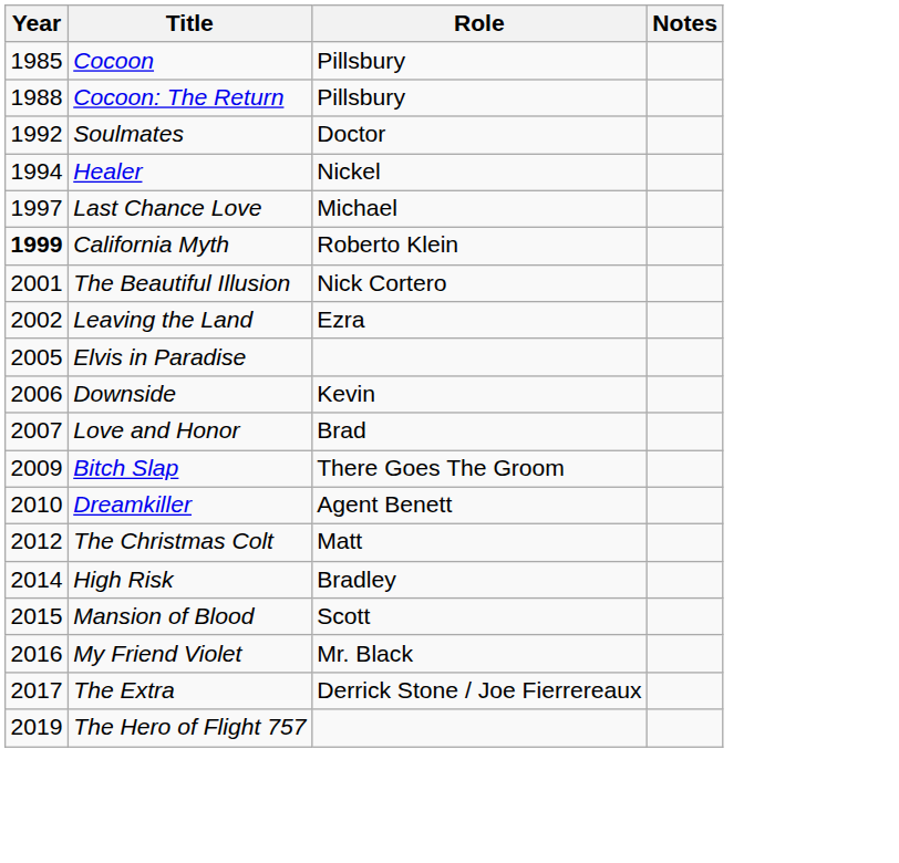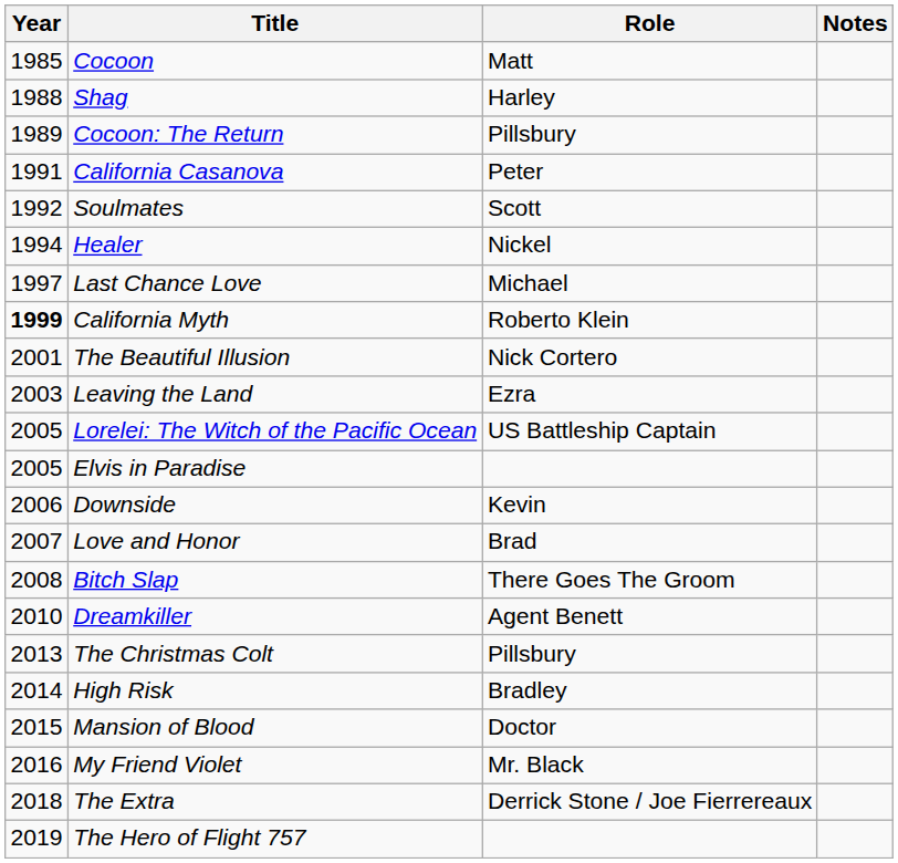Cocoon | Role: Pillsbury -> Matt
+ row: 1988 | Shag | Harley
Cocoon: The Return | Year: 1988 -> 1989
+ row: 1991 | California Casanova | Peter
Soulmates | Role: Doctor -> Scott
Leaving the Land | Year: 2002 -> 2003
+ row: 2005 | Lorelei: The Witch of the Pacific Ocean | US Battleship Captain
Bitch Slap | Year: 2009 -> 2008
The Christmas Colt | Year: 2012 -> 2013
The Christmas Colt | Role: Matt -> Pillsbury
Mansion of Blood | Role: Scott -> Doctor
The Extra | Year: 2017 -> 2018
